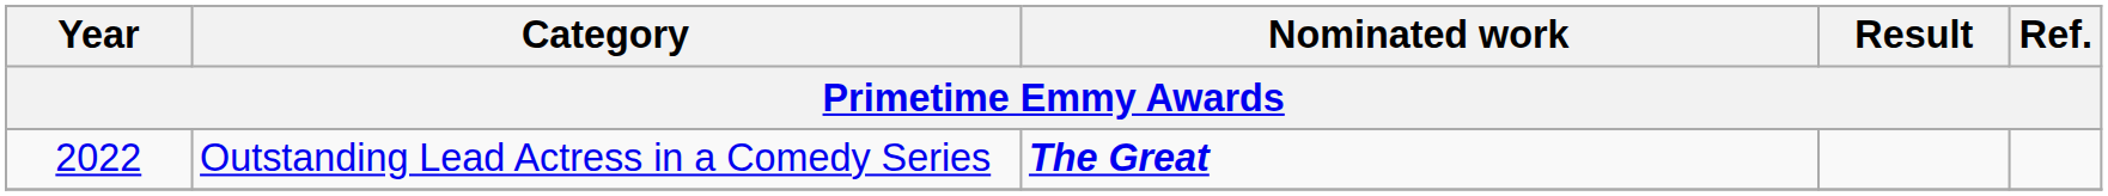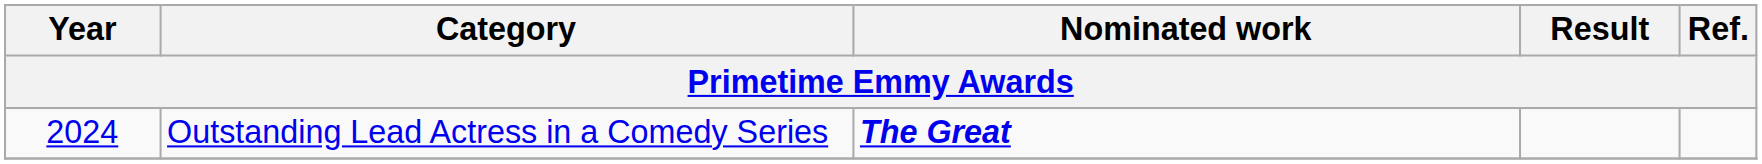Outstanding Lead Actress in a Comedy Series | Year: 2022 -> 2024
